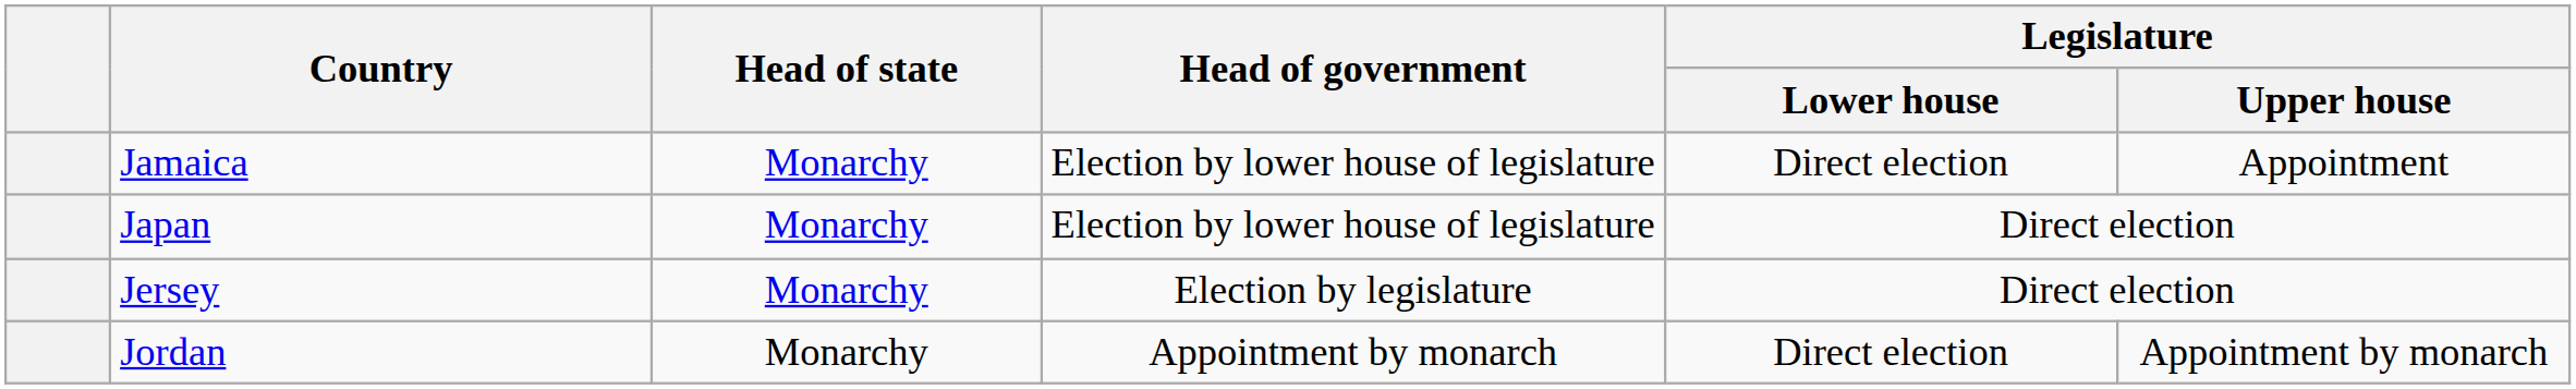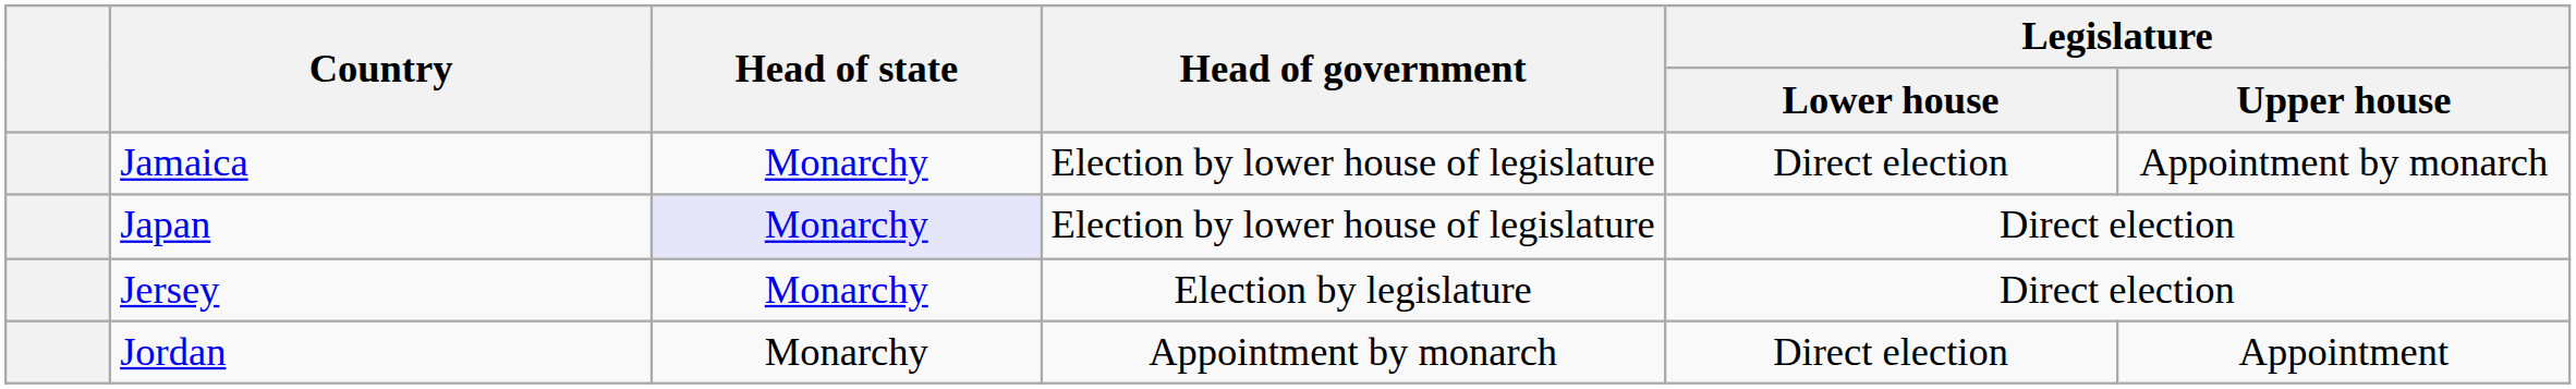Jamaica | Legislature / Upper house: Appointment -> Appointment by monarch
Japan | Head of state: no background -> lavender background
Jordan | Legislature / Upper house: Appointment by monarch -> Appointment
